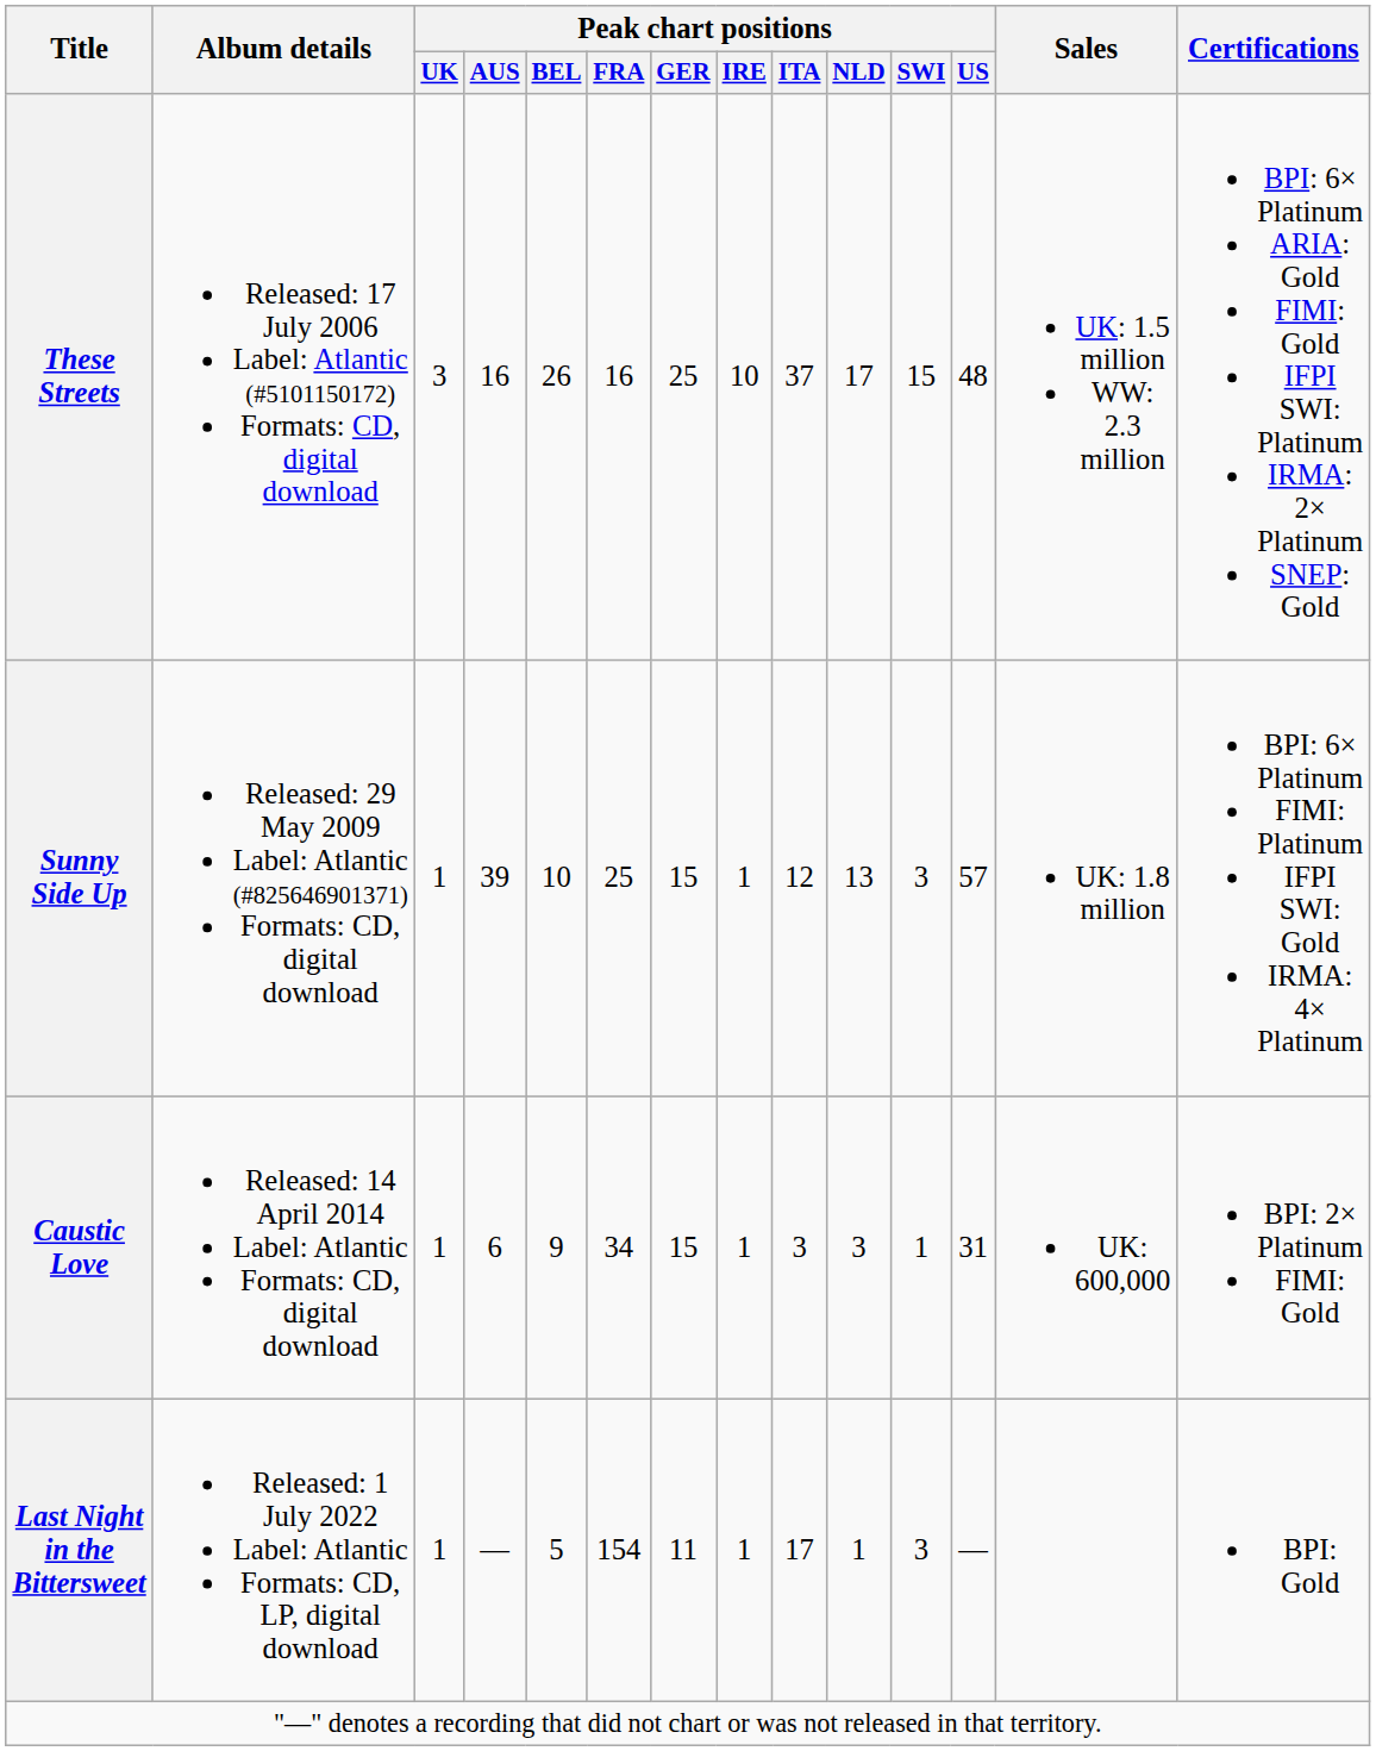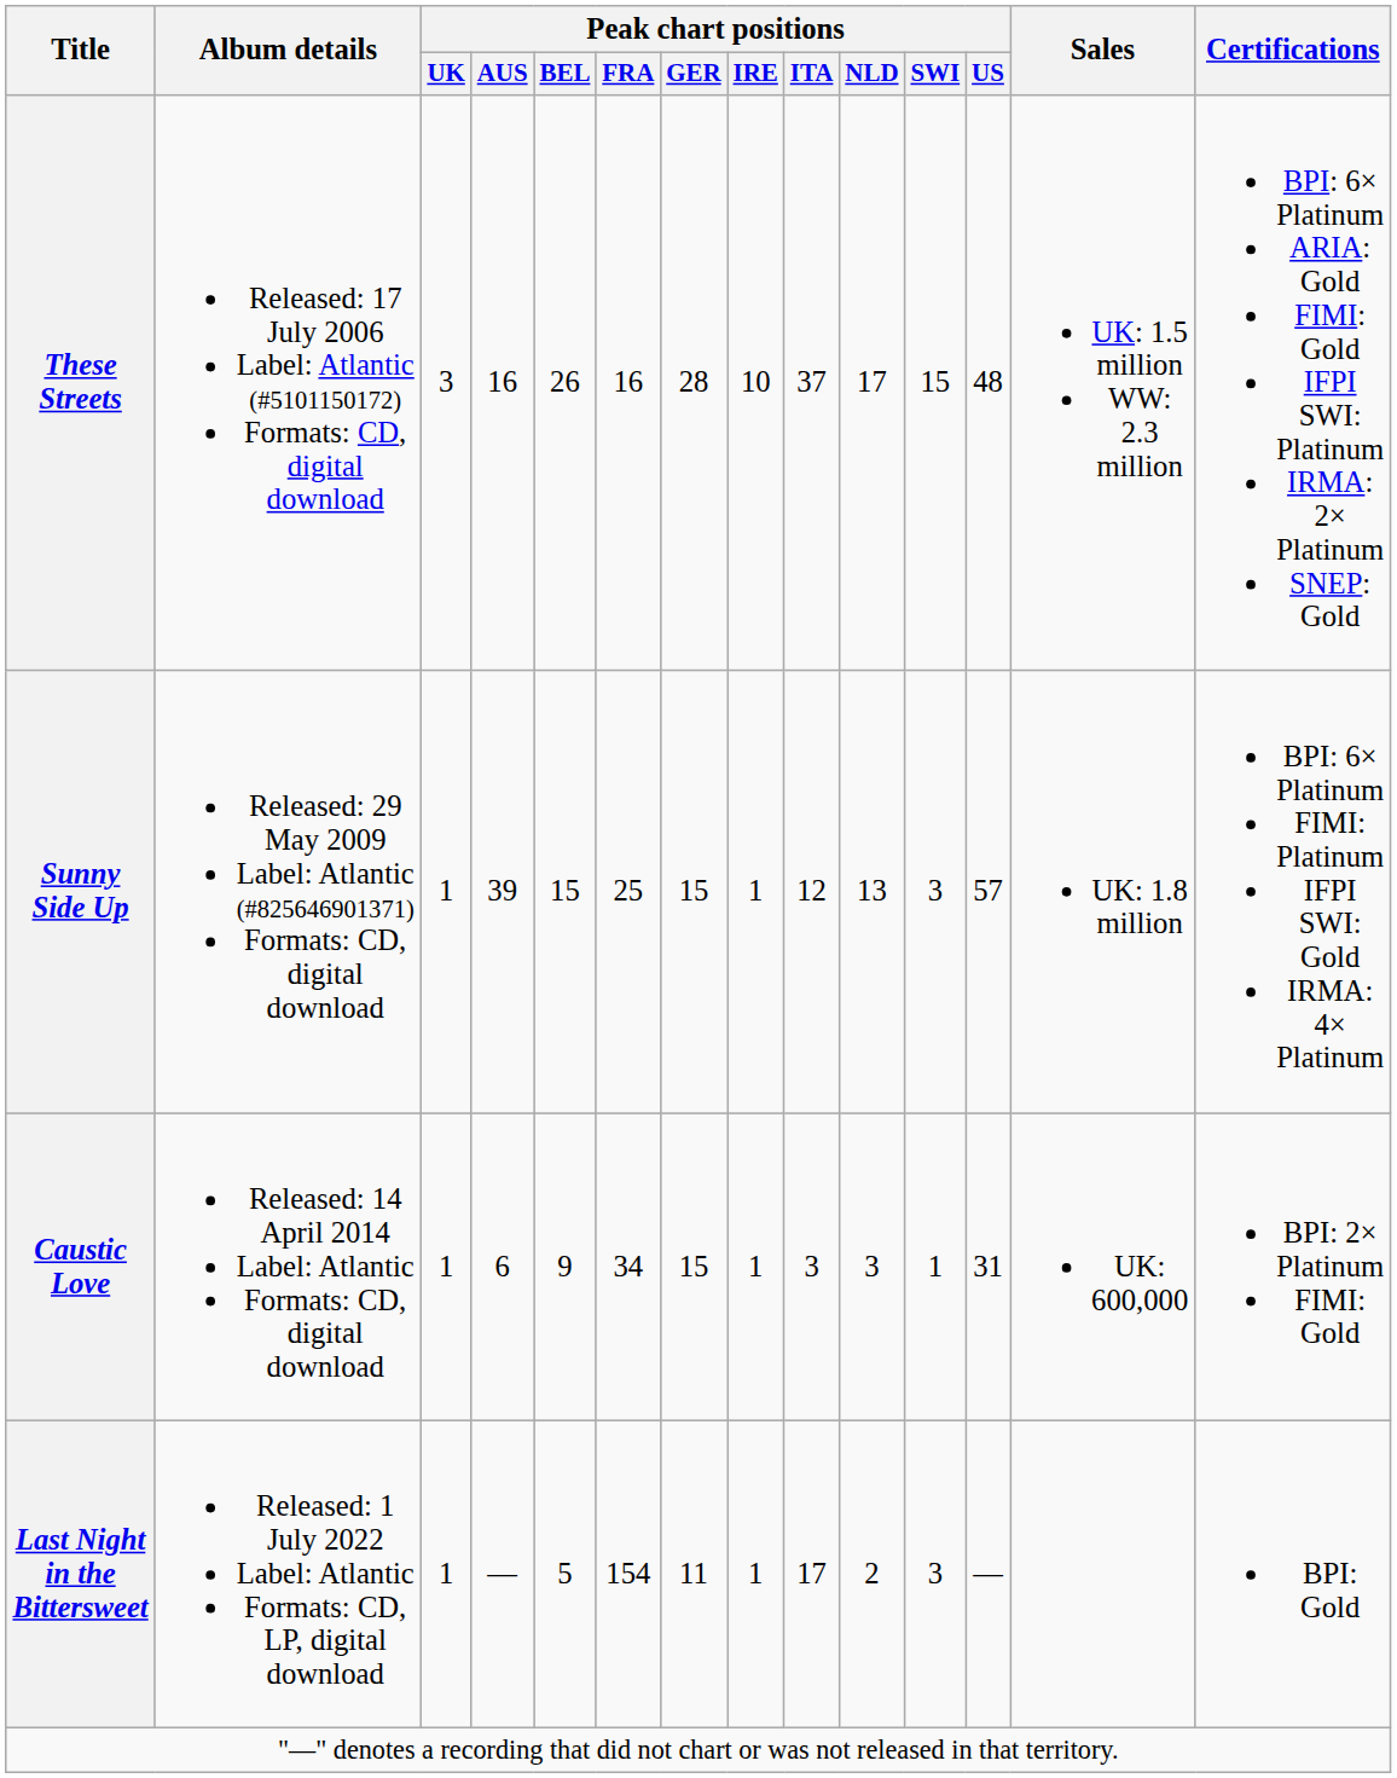These Streets | Peak chart positions / GER: 25 -> 28
Sunny Side Up | Peak chart positions / BEL: 10 -> 15
Last Night in the Bittersweet | Peak chart positions / NLD: 1 -> 2
